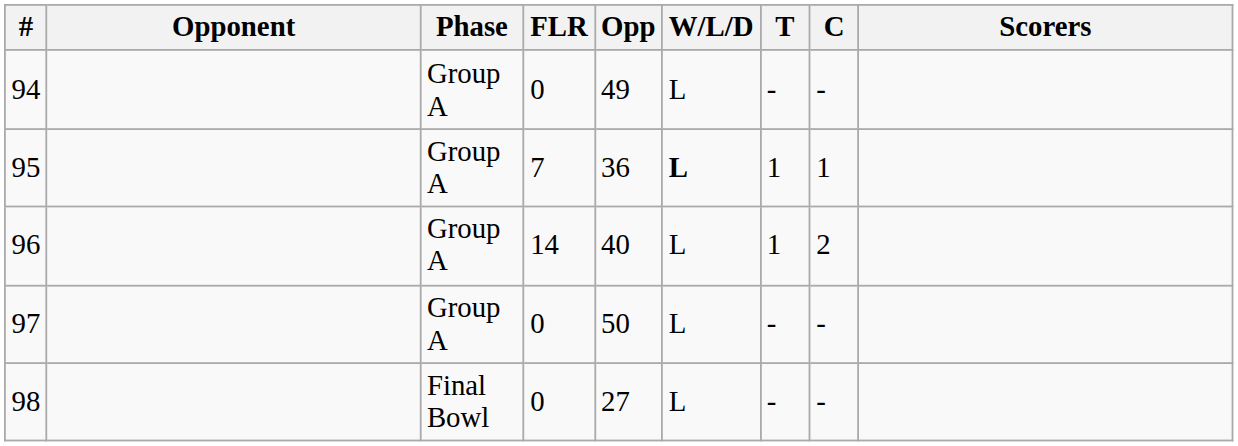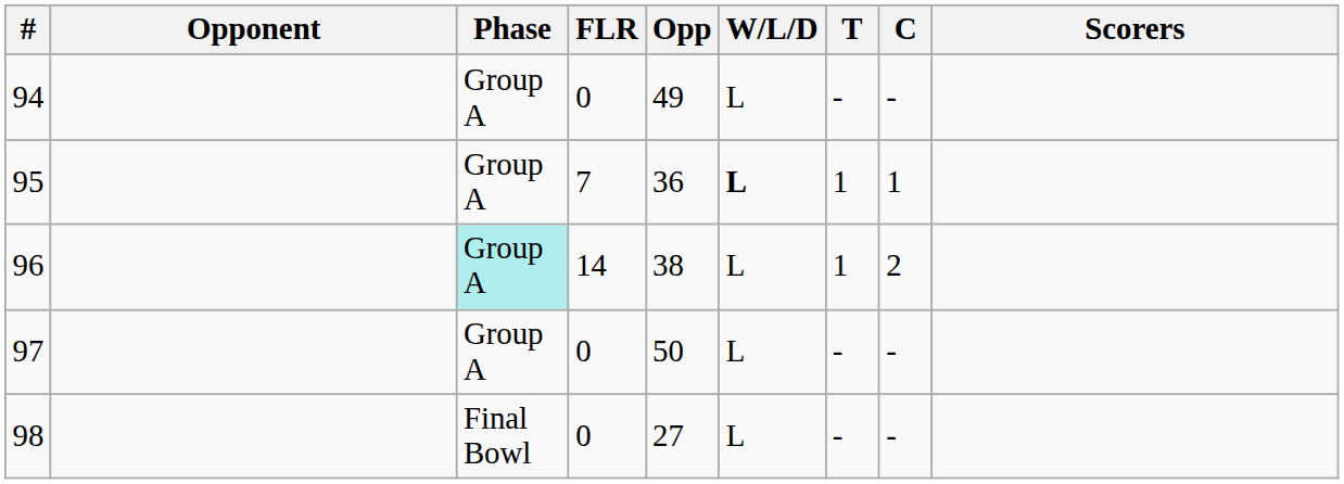96 | Phase: no background -> paleturquoise background
96 | Opp: 40 -> 38
